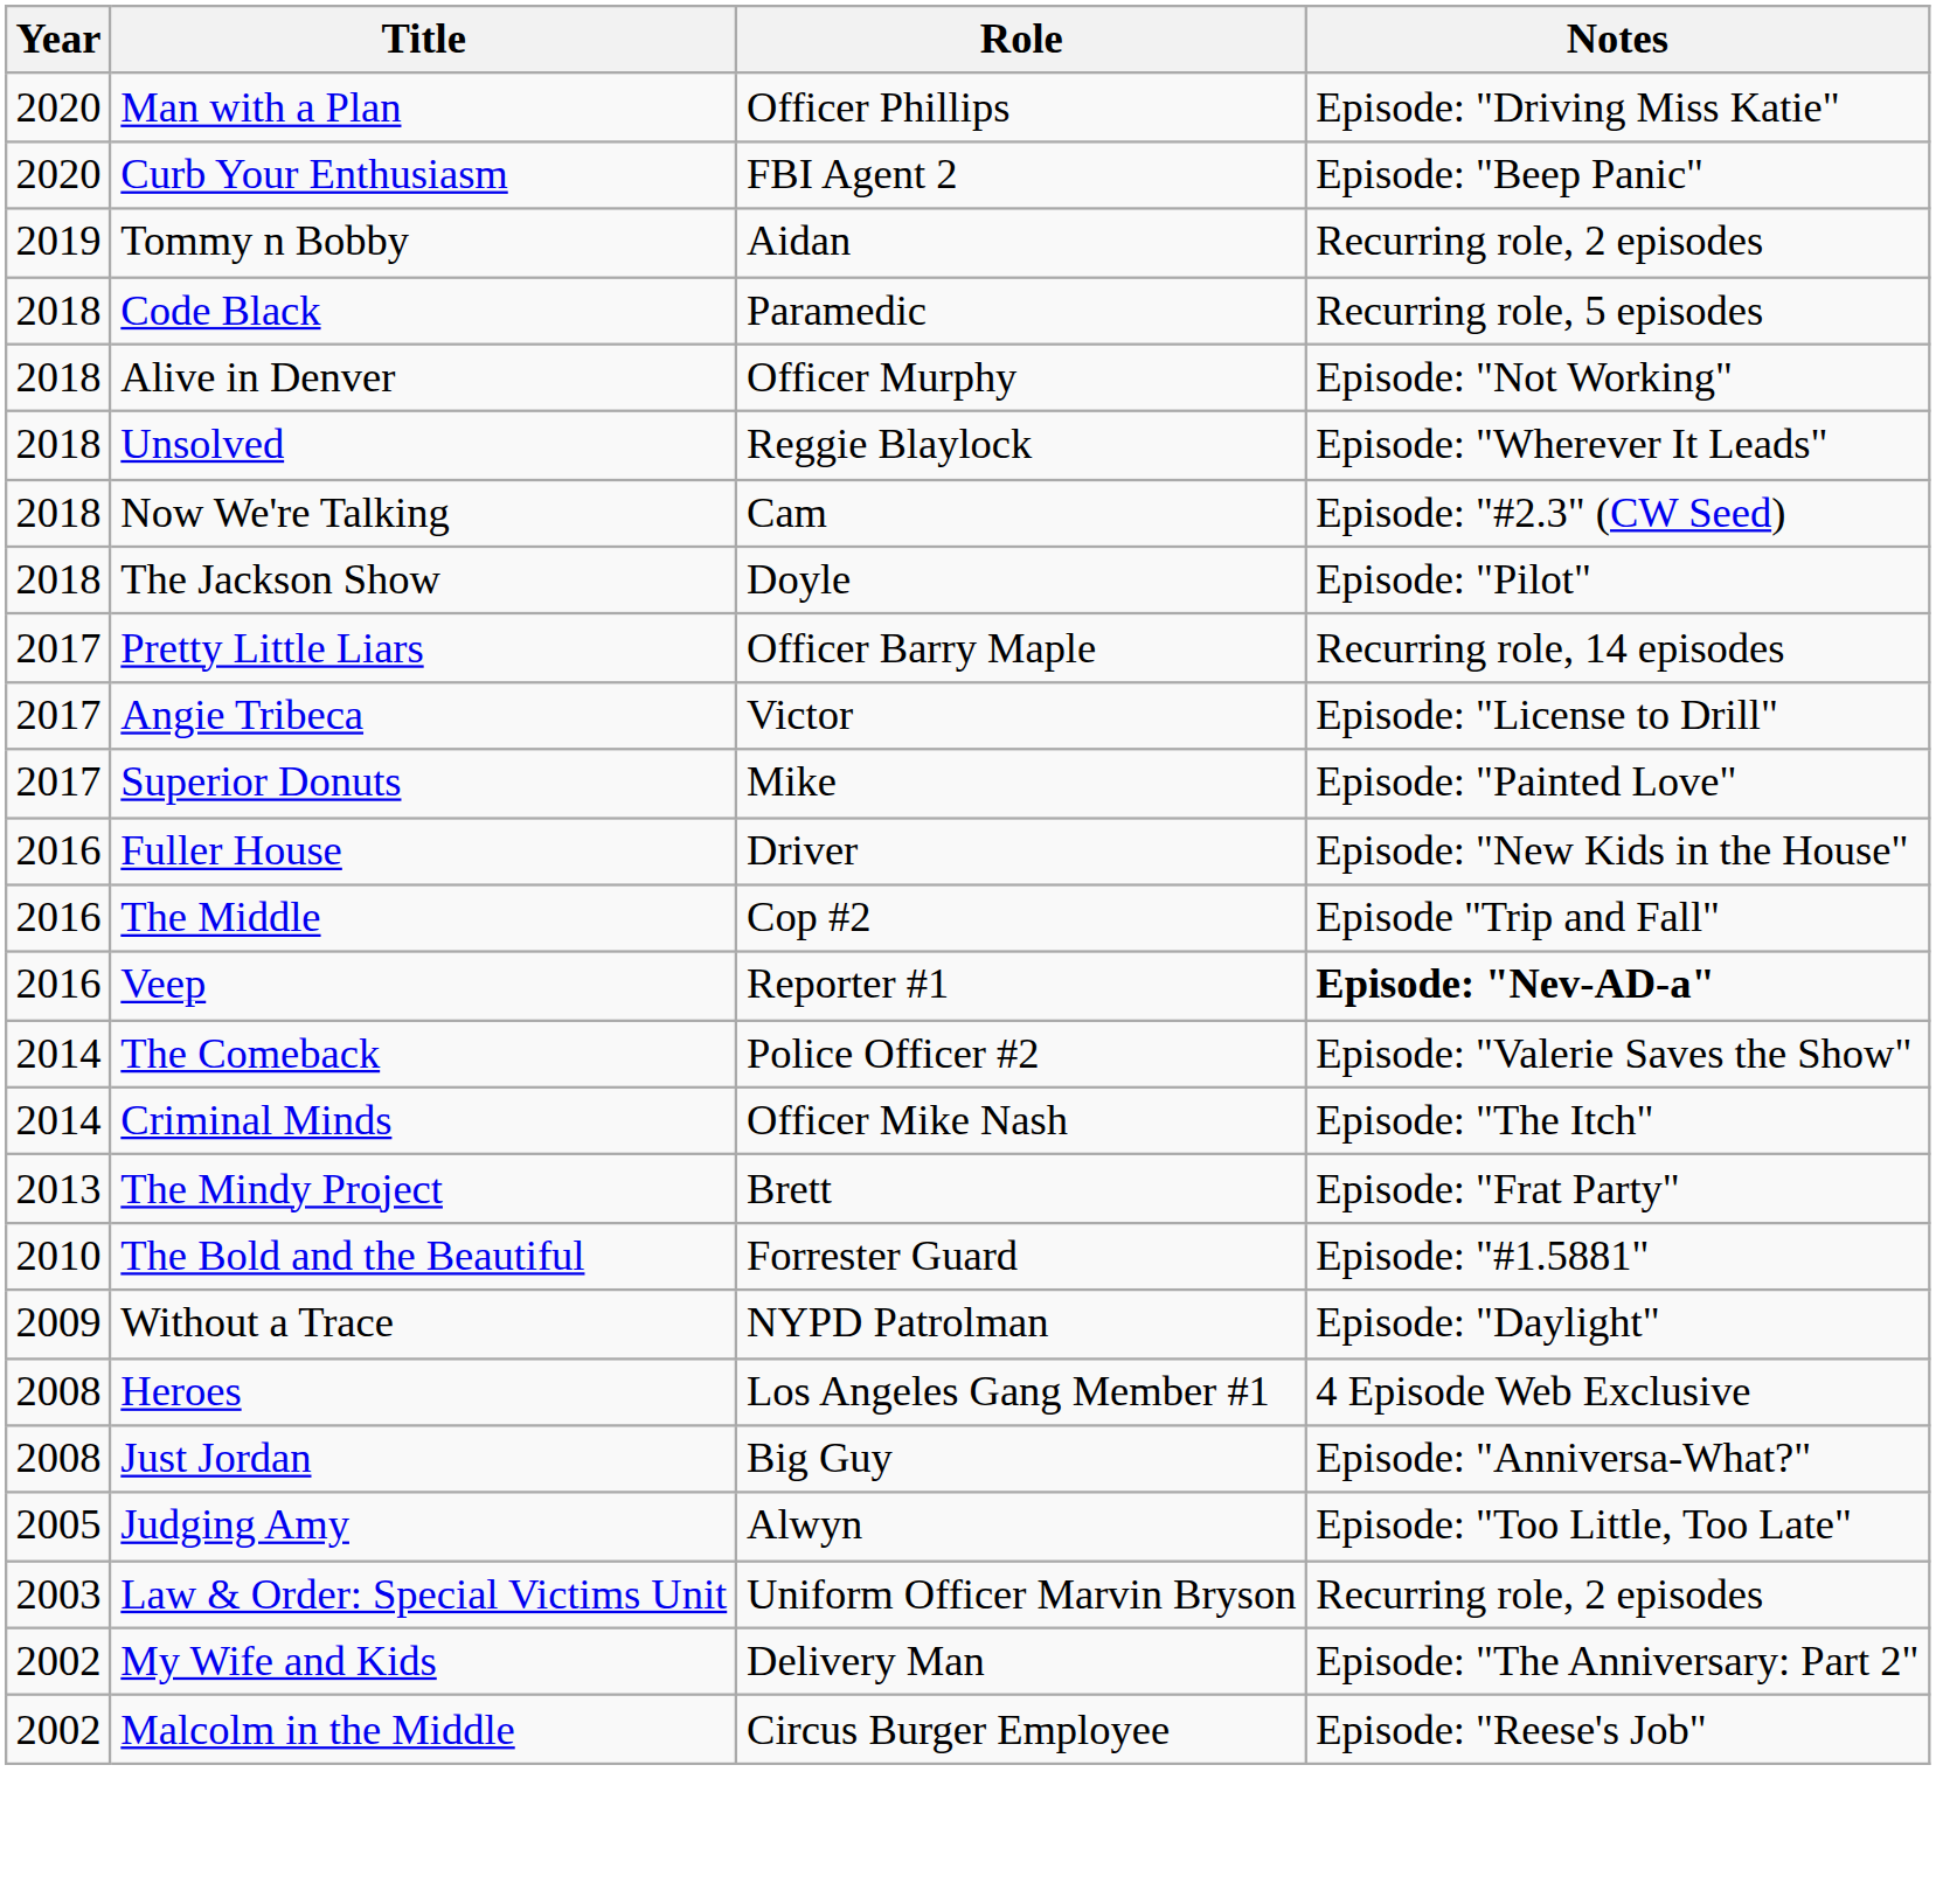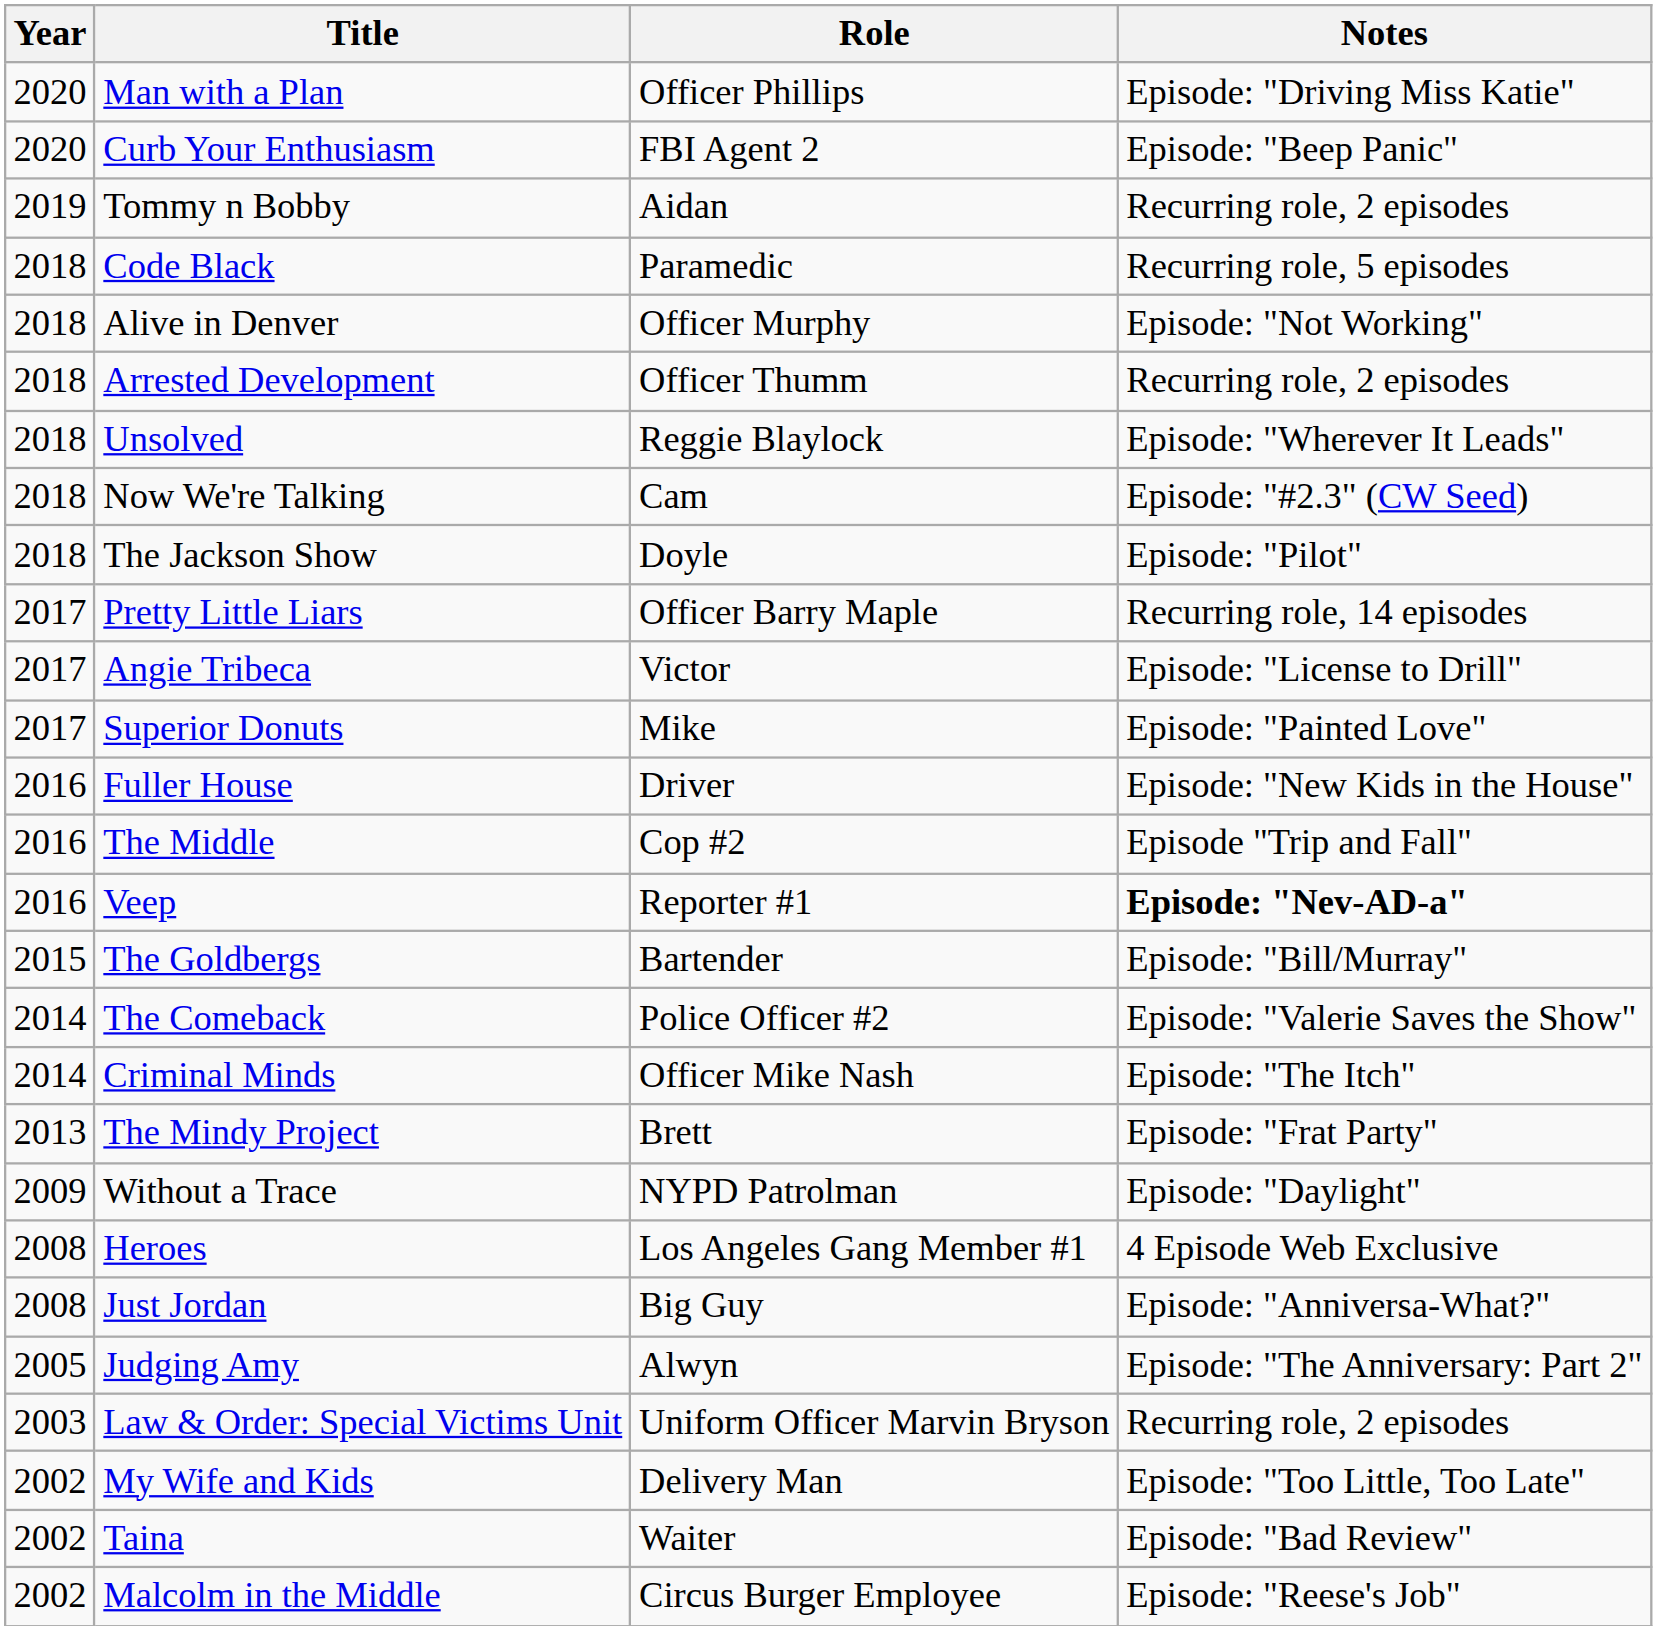+ row: 2018 | Arrested Development | Officer Thumm | Recurring role, 2 episodes
+ row: 2015 | The Goldbergs | Bartender | Episode: "Bill/Murray"
- row: 2010 | The Bold and the Beautiful | Forrester Guard | Episode: "#1.5881"
Judging Amy | Notes: Episode: "Too Little, Too Late" -> Episode: "The Anniversary: Part 2"
My Wife and Kids | Notes: Episode: "The Anniversary: Part 2" -> Episode: "Too Little, Too Late"
+ row: 2002 | Taina | Waiter | Episode: "Bad Review"
